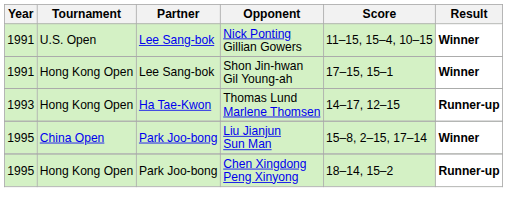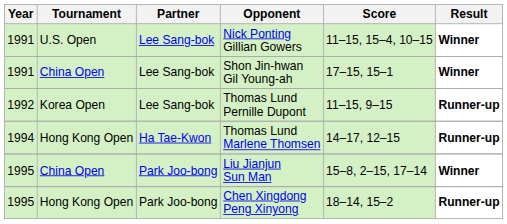Shon Jin-hwan Gil Young-ah | Tournament: Hong Kong Open -> China Open
+ row: 1992 | Korea Open | Lee Sang-bok | Thomas Lund Pernille Dupont | 11–15, 9–15 | Runner-up
Thomas Lund Marlene Thomsen | Year: 1993 -> 1994
